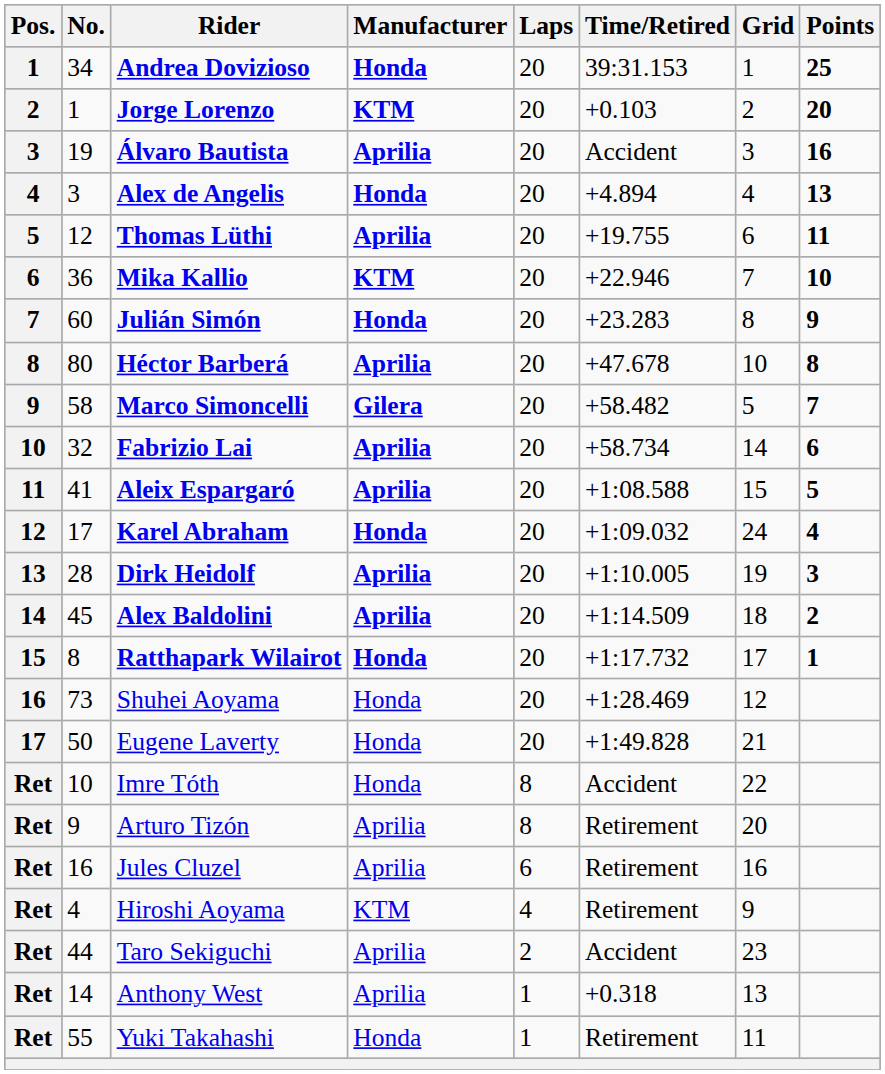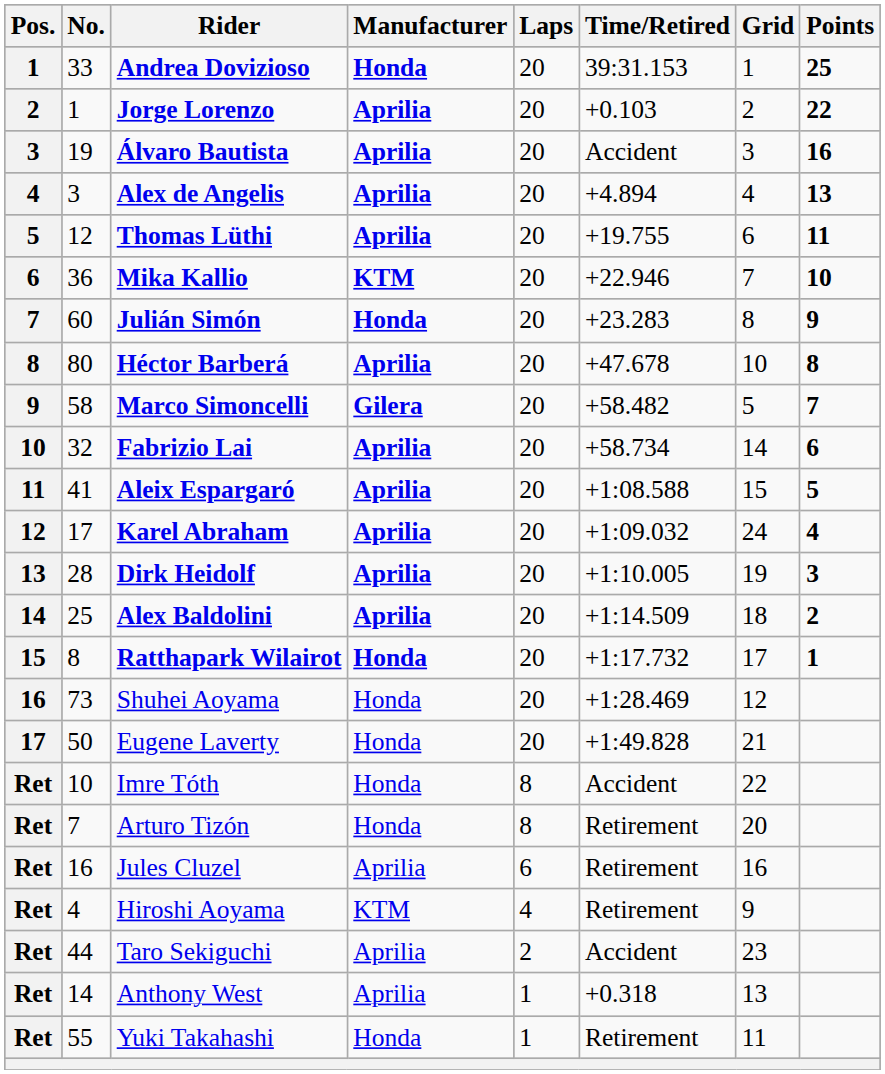Andrea Dovizioso | No.: 34 -> 33
Jorge Lorenzo | Manufacturer: KTM -> Aprilia
Jorge Lorenzo | Points: 20 -> 22
Alex de Angelis | Manufacturer: Honda -> Aprilia
Karel Abraham | Manufacturer: Honda -> Aprilia
Alex Baldolini | No.: 45 -> 25
Arturo Tizón | No.: 9 -> 7
Arturo Tizón | Manufacturer: Aprilia -> Honda
